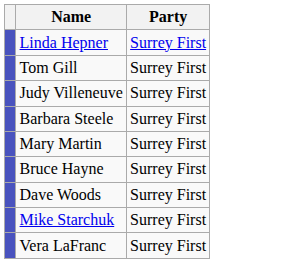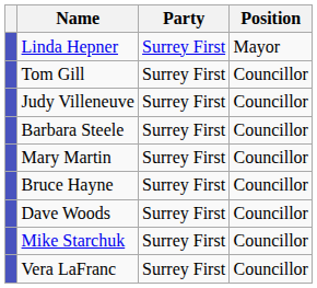+ column: Position | Mayor | Councillor | Councillor | Councillor | Councillor | Councillor | Councillor | Councillor | Councillor
